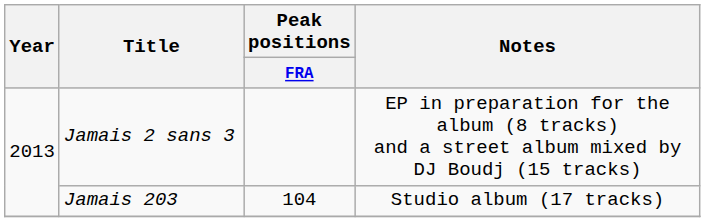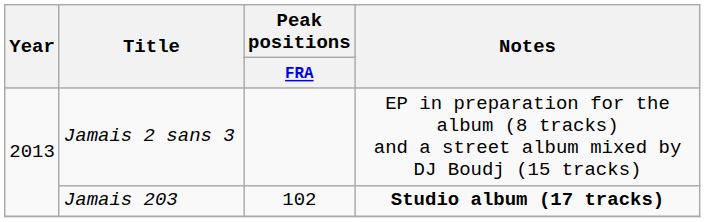Jamais 203 | Peak positions / FRA: 104 -> 102
Jamais 203 | Notes: normal -> bold
